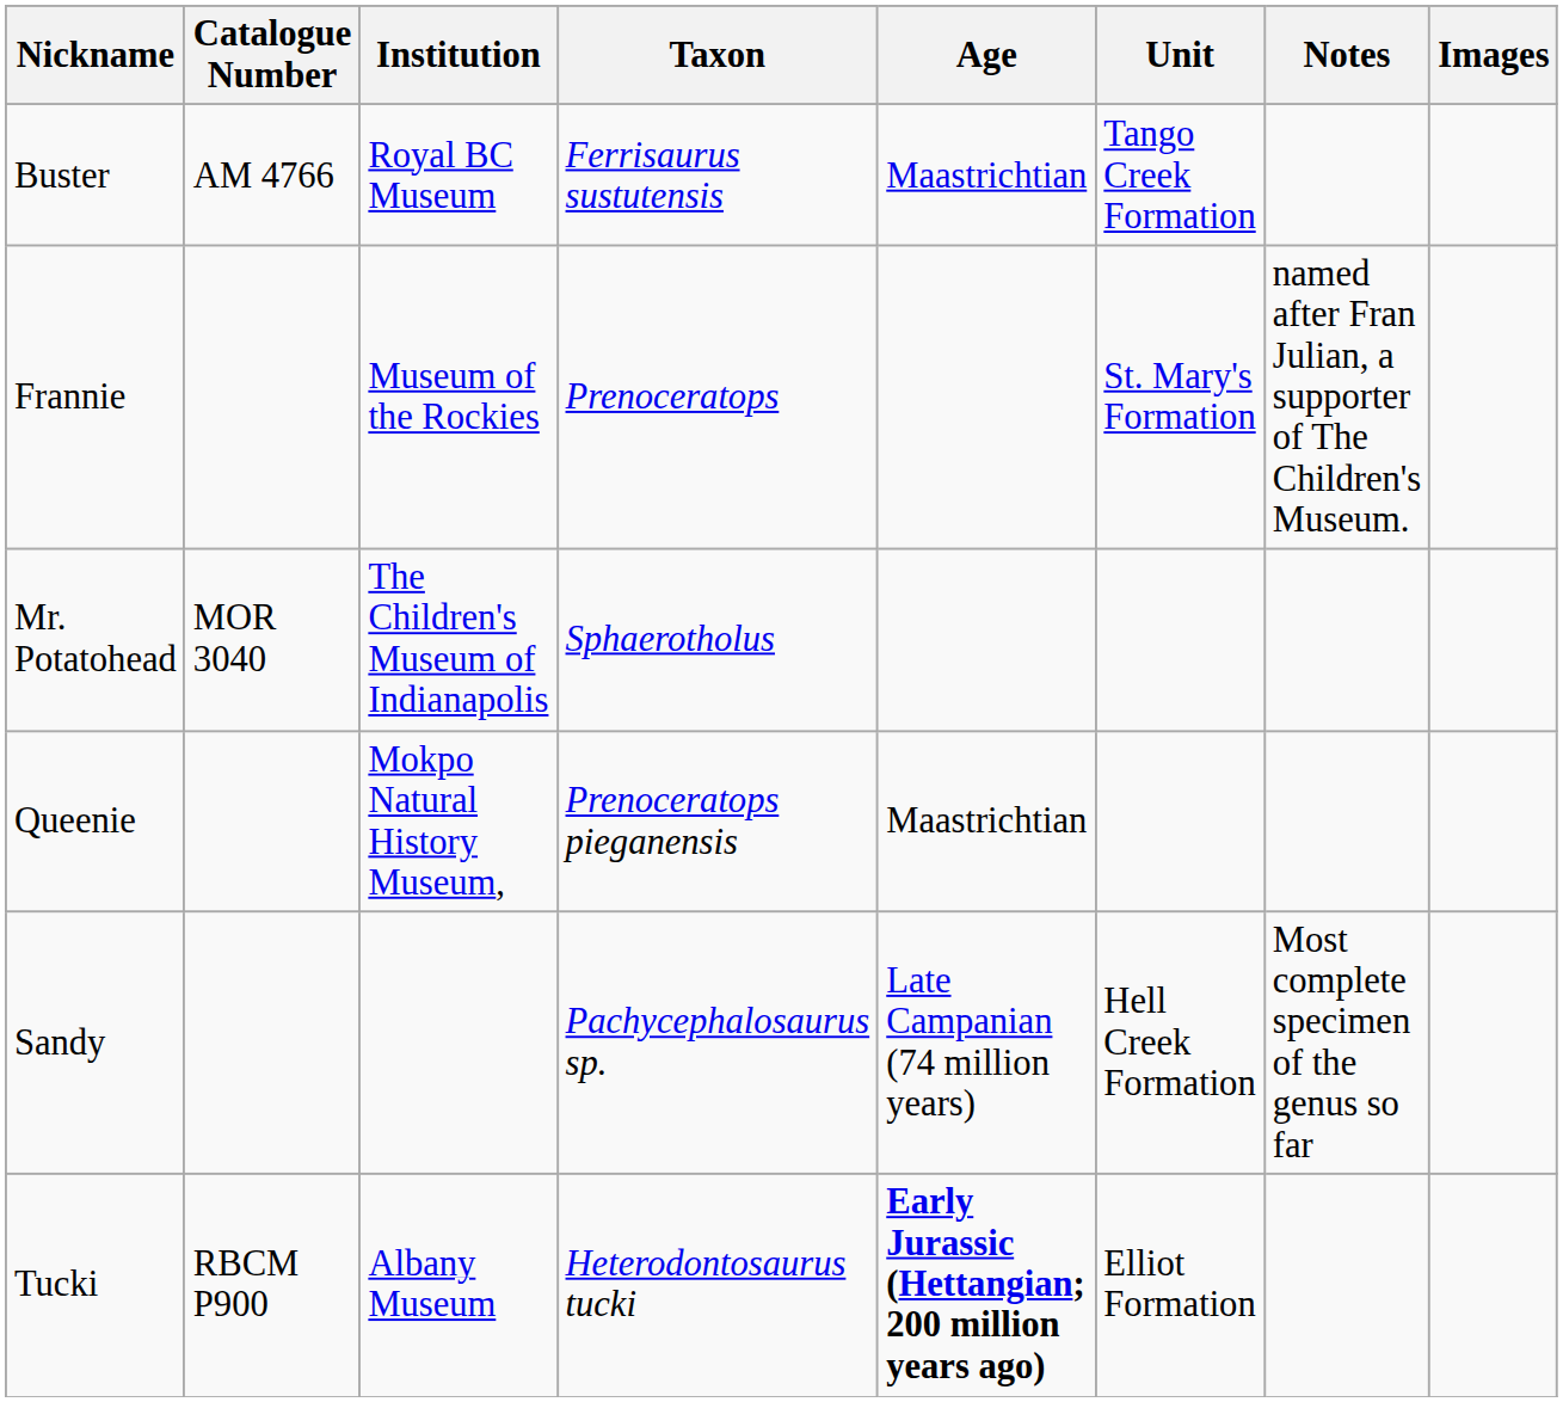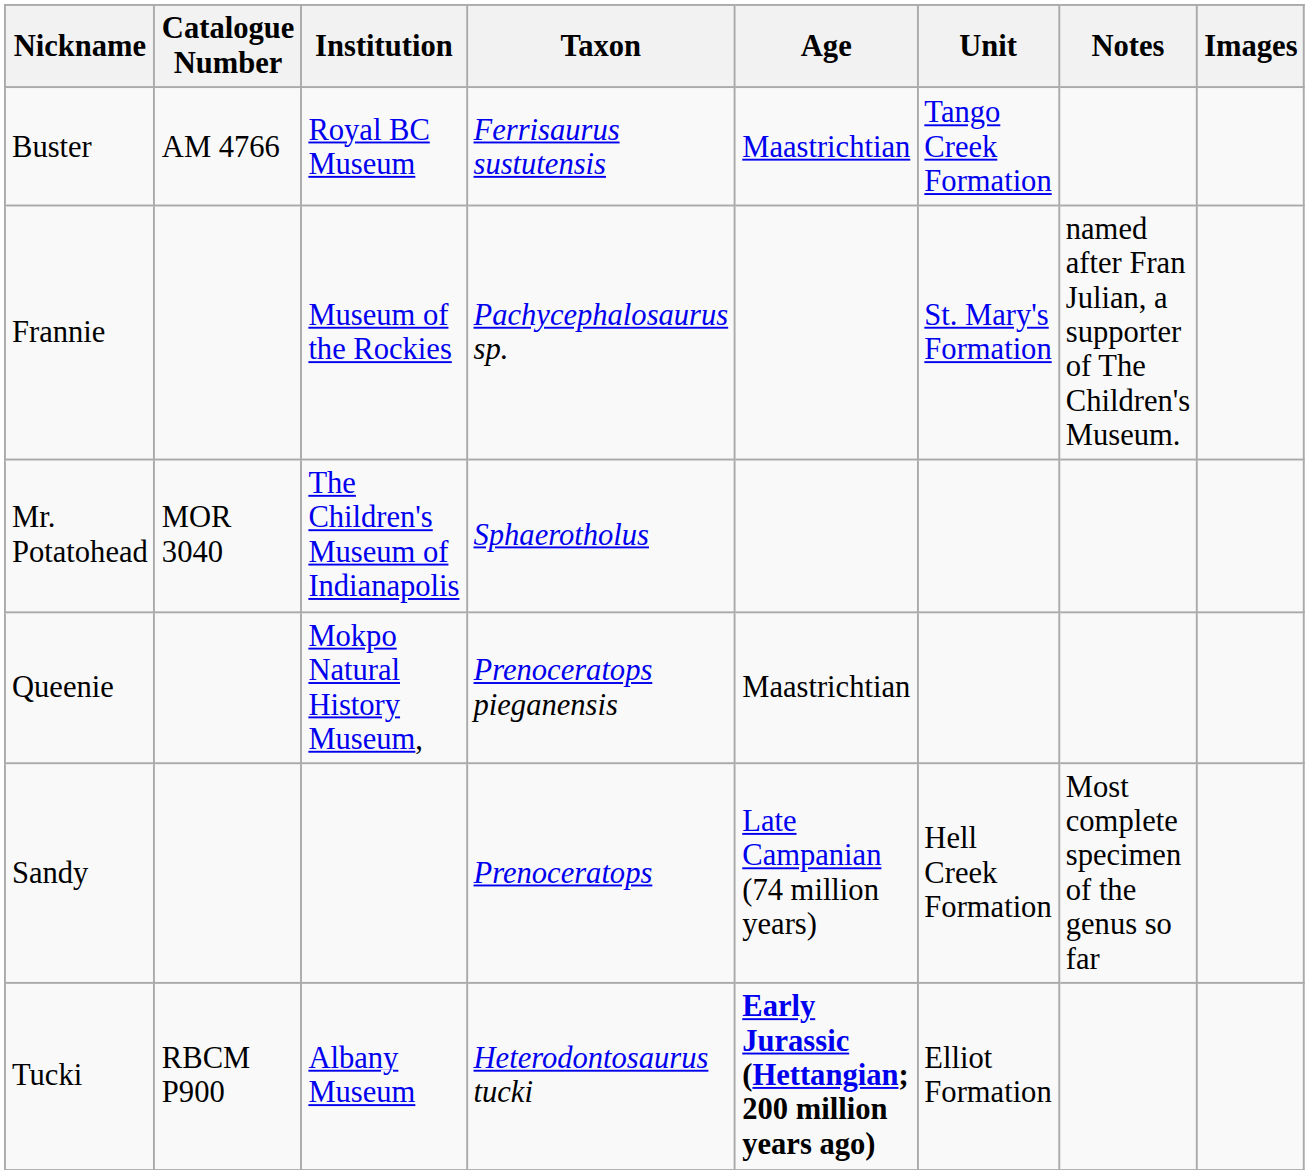Frannie | Taxon: Prenoceratops -> Pachycephalosaurus sp.
Sandy | Taxon: Pachycephalosaurus sp. -> Prenoceratops
